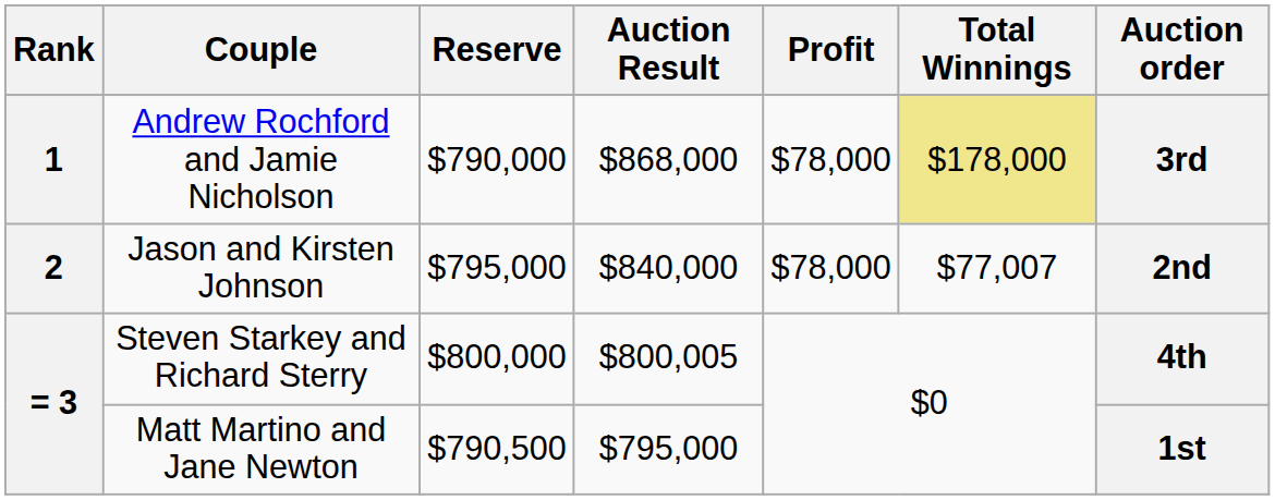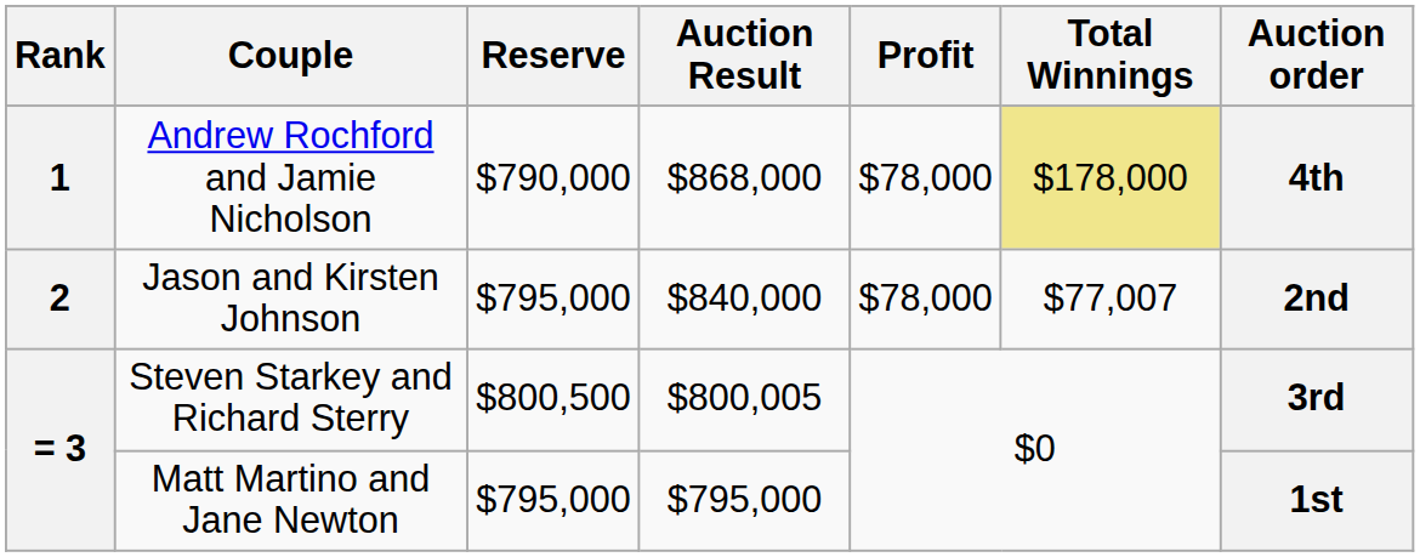Andrew Rochford and Jamie Nicholson | Auction order: 3rd -> 4th
Steven Starkey and Richard Sterry | Reserve: $800,000 -> $800,500
Steven Starkey and Richard Sterry | Auction order: 4th -> 3rd
Matt Martino and Jane Newton | Reserve: $790,500 -> $795,000
